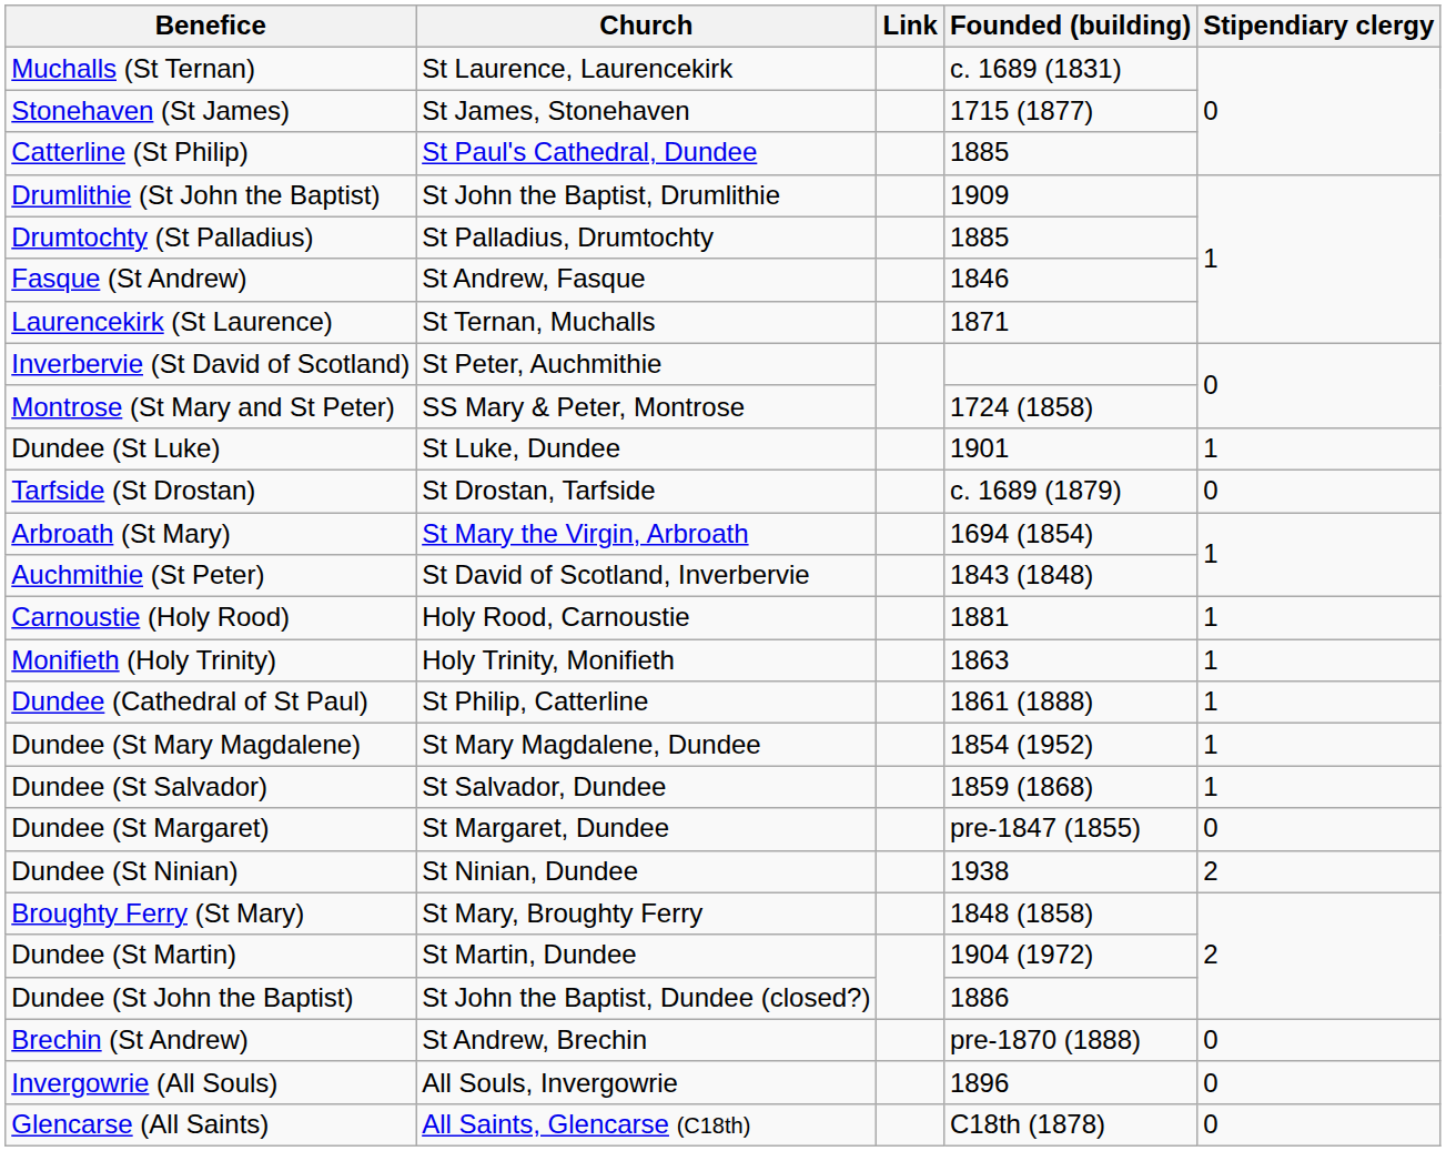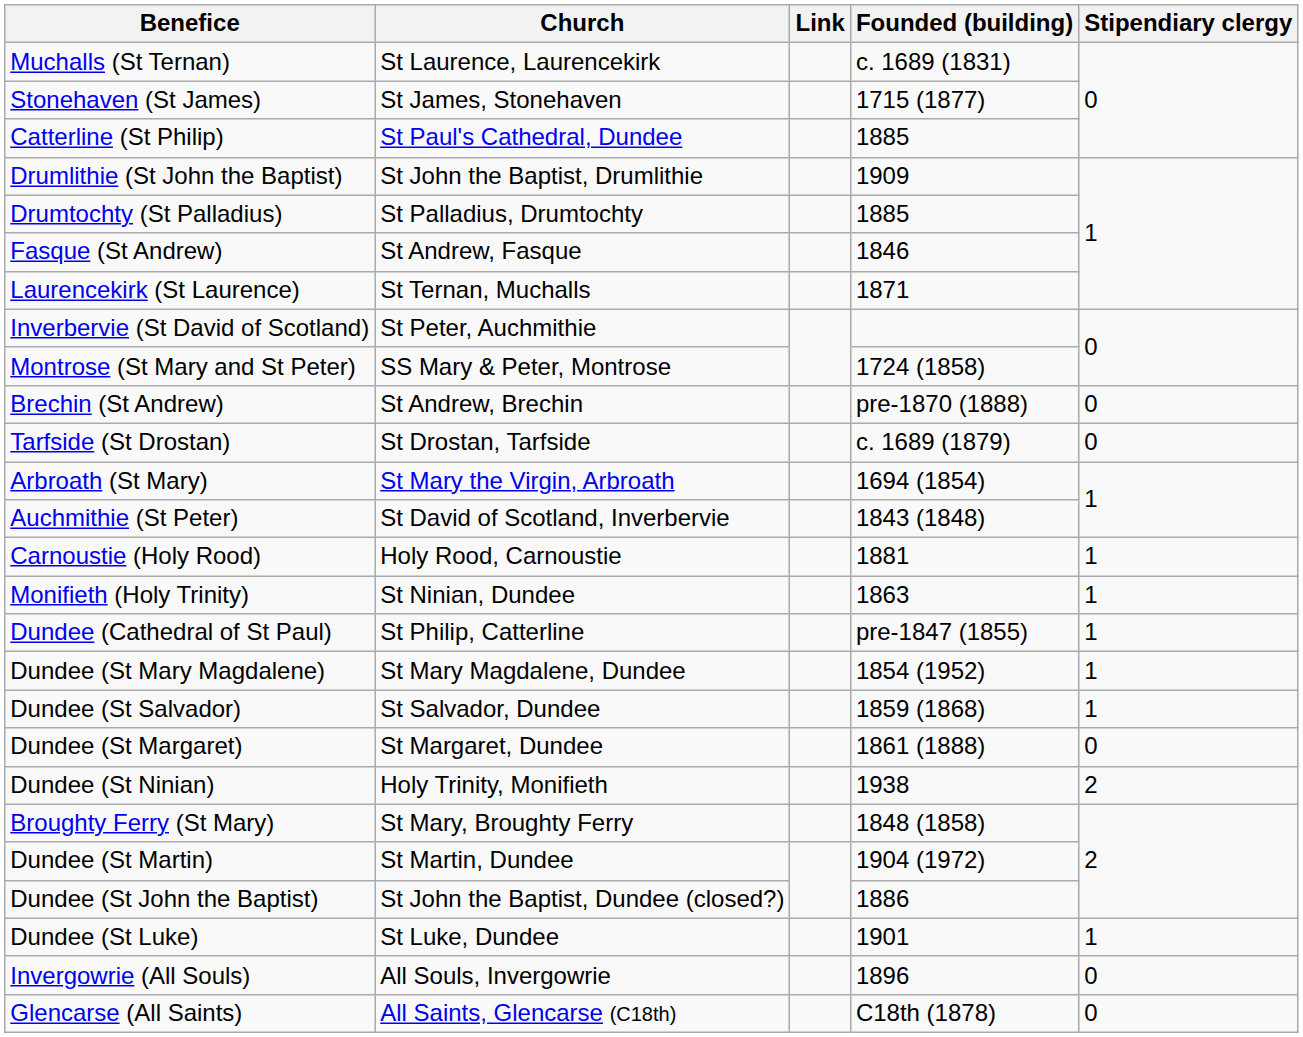rows swapped: Brechin (St Andrew) <-> Dundee (St Luke)
Monifieth (Holy Trinity) | Church: Holy Trinity, Monifieth -> St Ninian, Dundee
Dundee (Cathedral of St Paul) | Founded (building): 1861 (1888) -> pre-1847 (1855)
Dundee (St Margaret) | Founded (building): pre-1847 (1855) -> 1861 (1888)
Dundee (St Ninian) | Church: St Ninian, Dundee -> Holy Trinity, Monifieth
